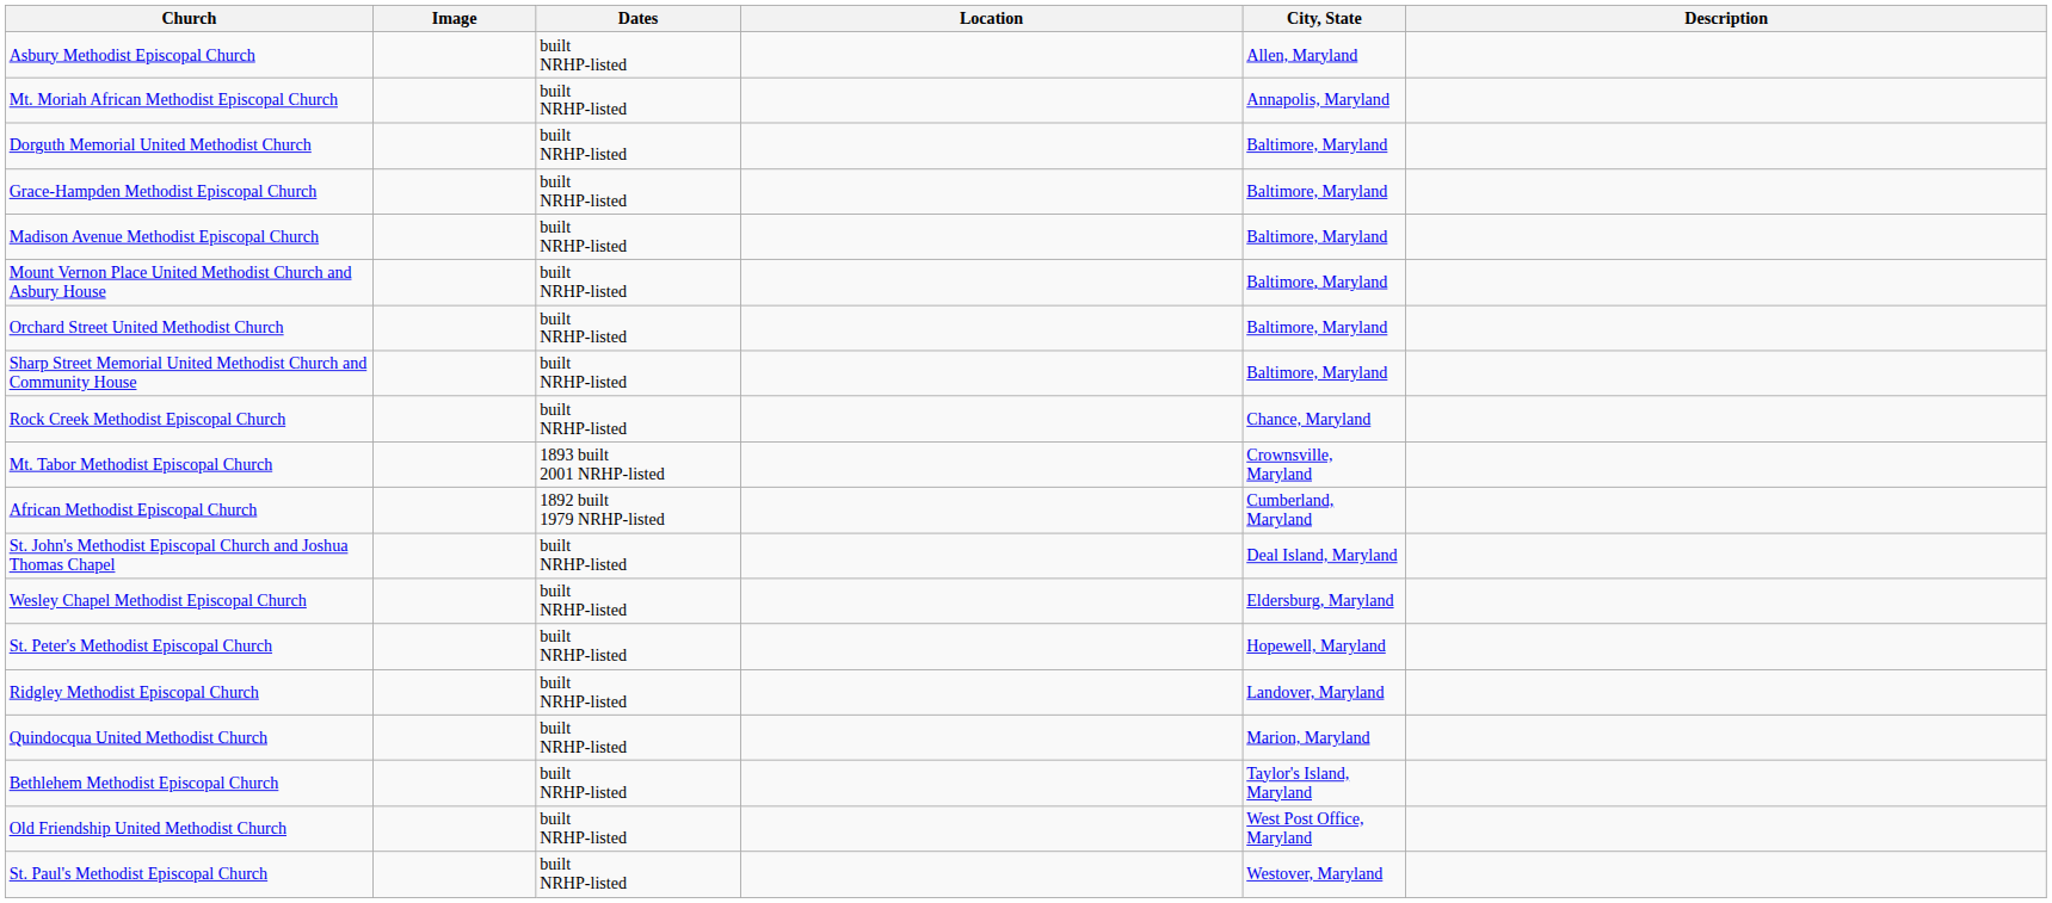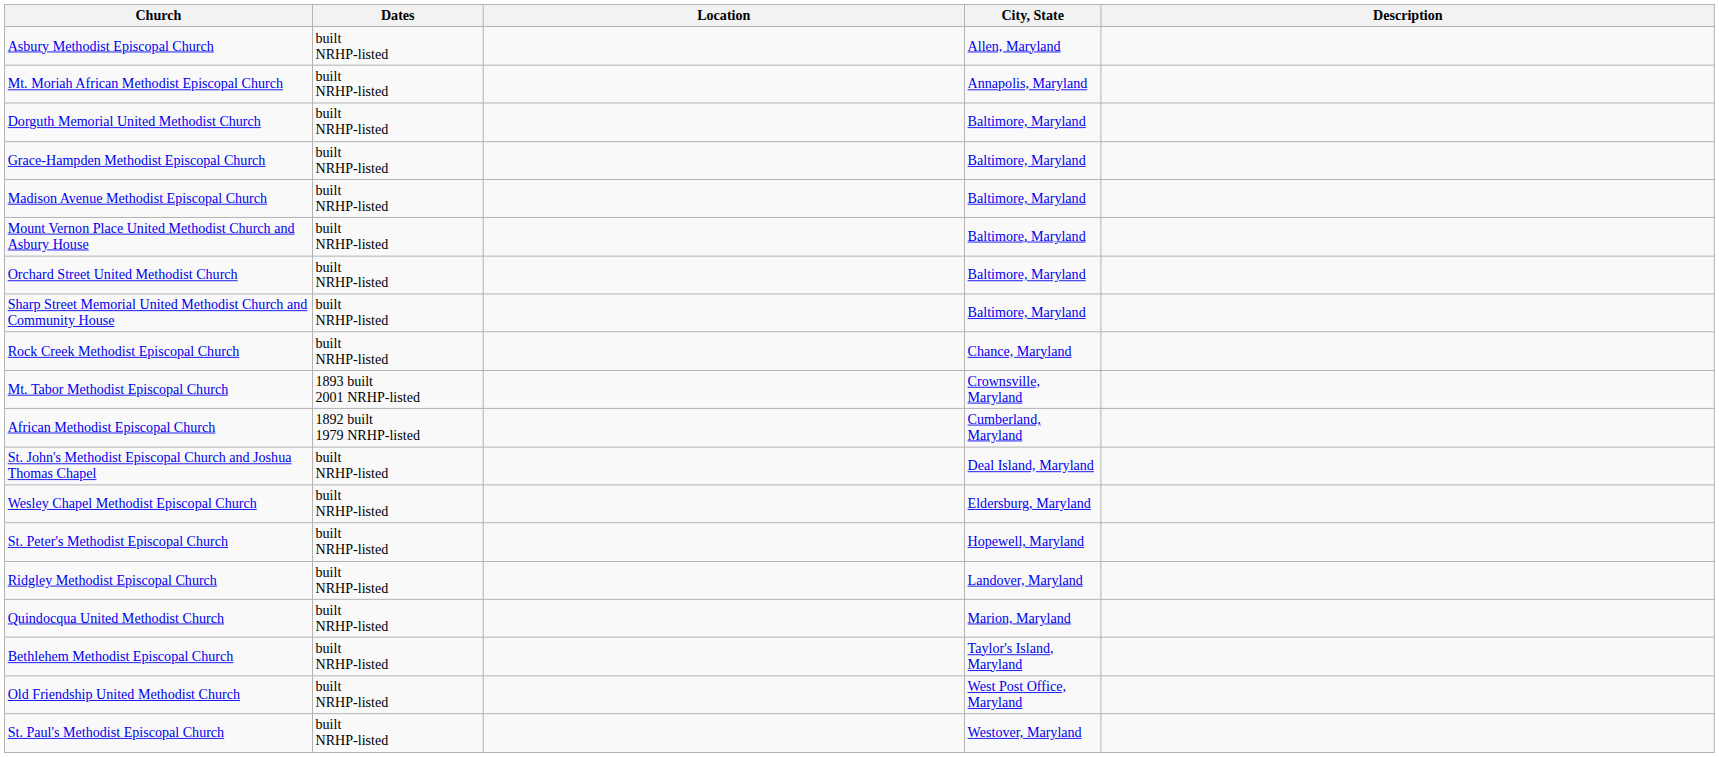- column: Image
